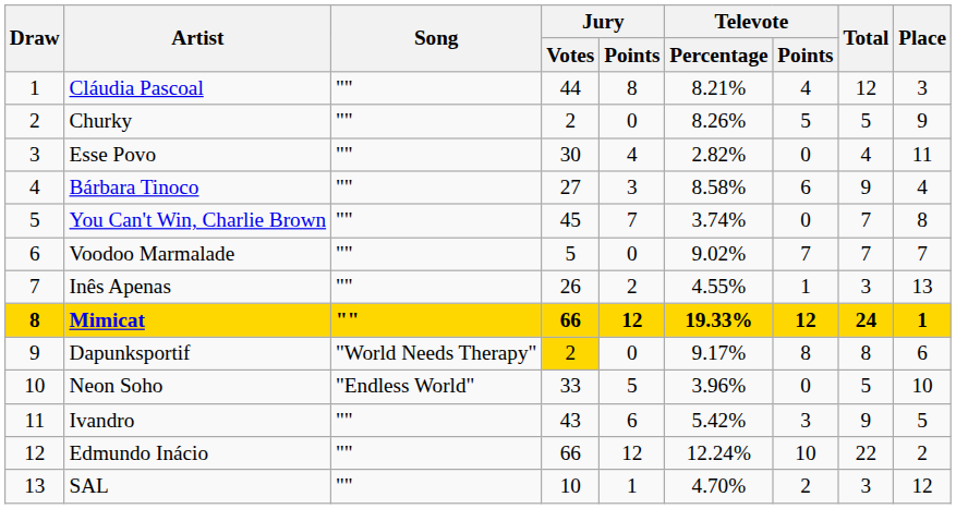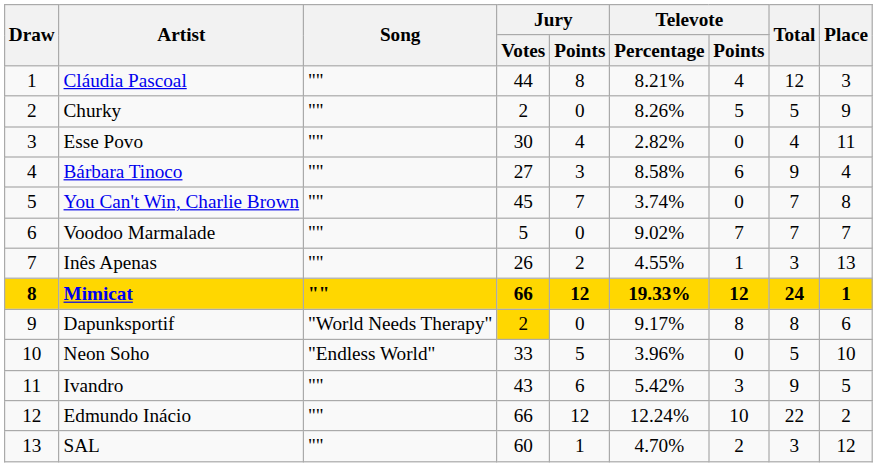SAL | Jury / Votes: 10 -> 60
